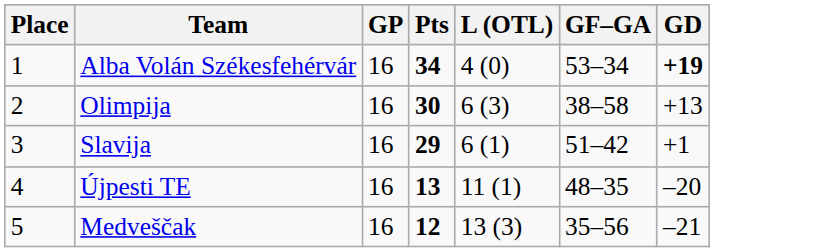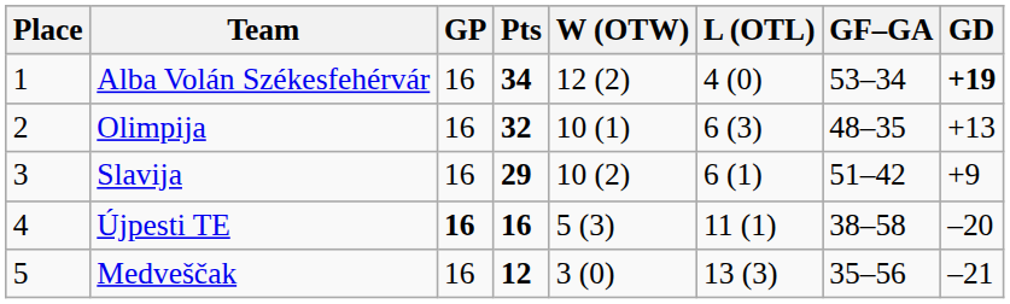+ column: W (OTW) | 12 (2) | 10 (1) | 10 (2) | 5 (3) | 3 (0)
Olimpija | Pts: 30 -> 32
Olimpija | GF–GA: 38–58 -> 48–35
Slavija | GD: +1 -> +9
Újpesti TE | GP: normal -> bold
Újpesti TE | Pts: 13 -> 16
Újpesti TE | GF–GA: 48–35 -> 38–58
